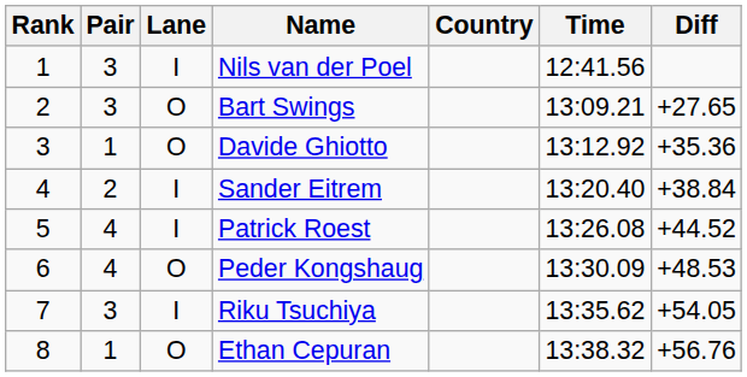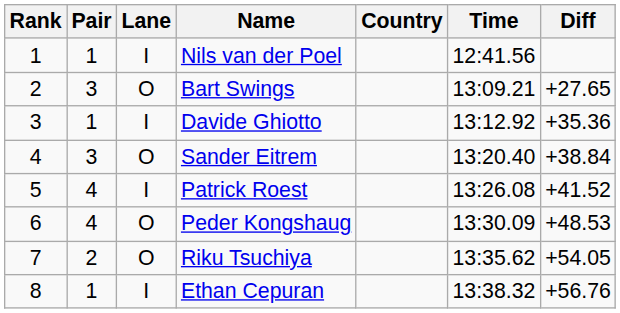Nils van der Poel | Pair: 3 -> 1
Davide Ghiotto | Lane: O -> I
Sander Eitrem | Pair: 2 -> 3
Sander Eitrem | Lane: I -> O
Patrick Roest | Diff: +44.52 -> +41.52
Riku Tsuchiya | Pair: 3 -> 2
Riku Tsuchiya | Lane: I -> O
Ethan Cepuran | Lane: O -> I
